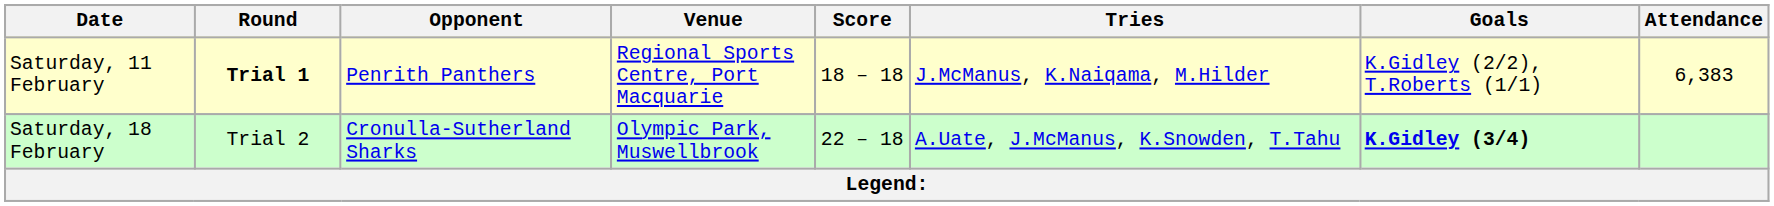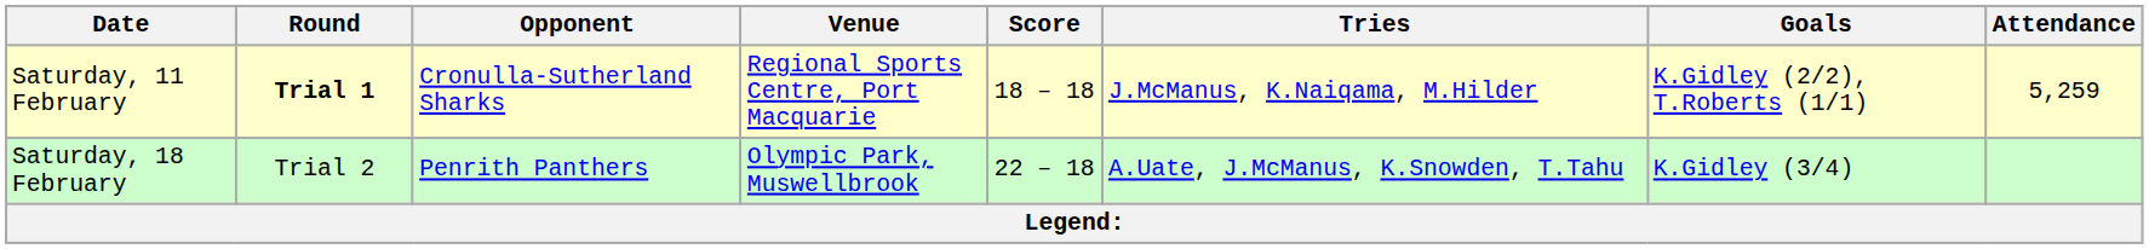Saturday, 11 February | Opponent: Penrith Panthers -> Cronulla-Sutherland Sharks
Saturday, 11 February | Attendance: 6,383 -> 5,259
Saturday, 18 February | Opponent: Cronulla-Sutherland Sharks -> Penrith Panthers
Saturday, 18 February | Goals: bold -> normal
